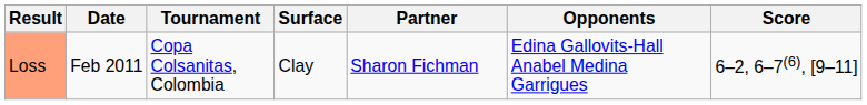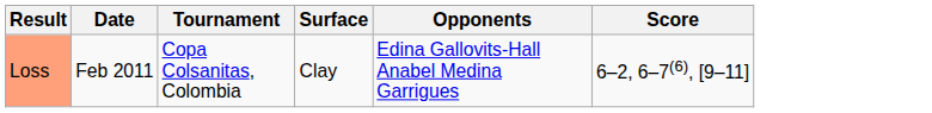- column: Partner | Sharon Fichman
